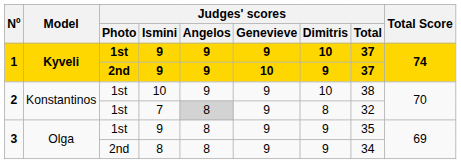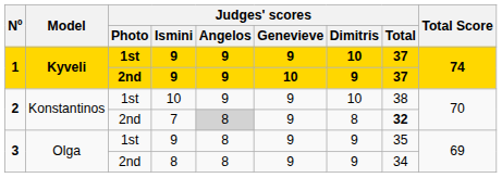7 | Judges' scores / Photo / 1st / 2nd: 1st -> 2nd
7 | Judges' scores / Total / 37: normal -> bold
